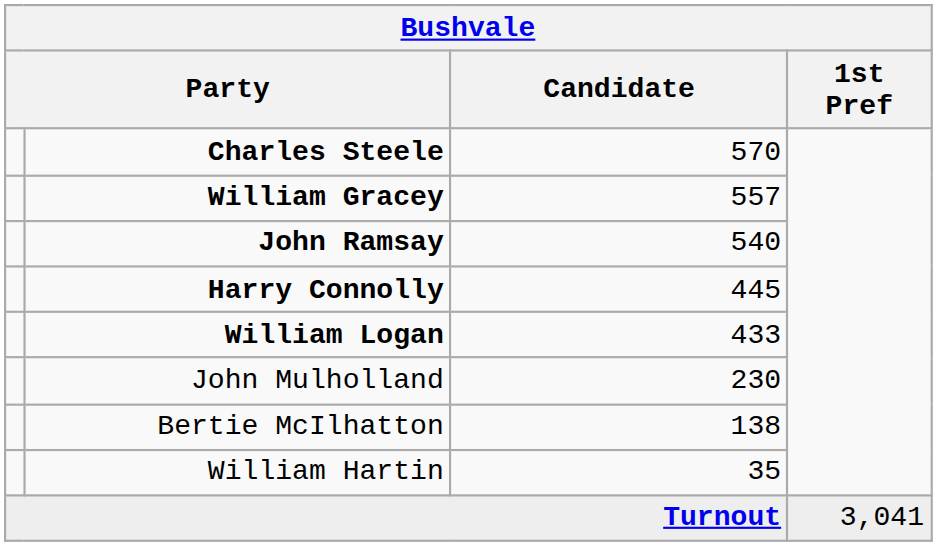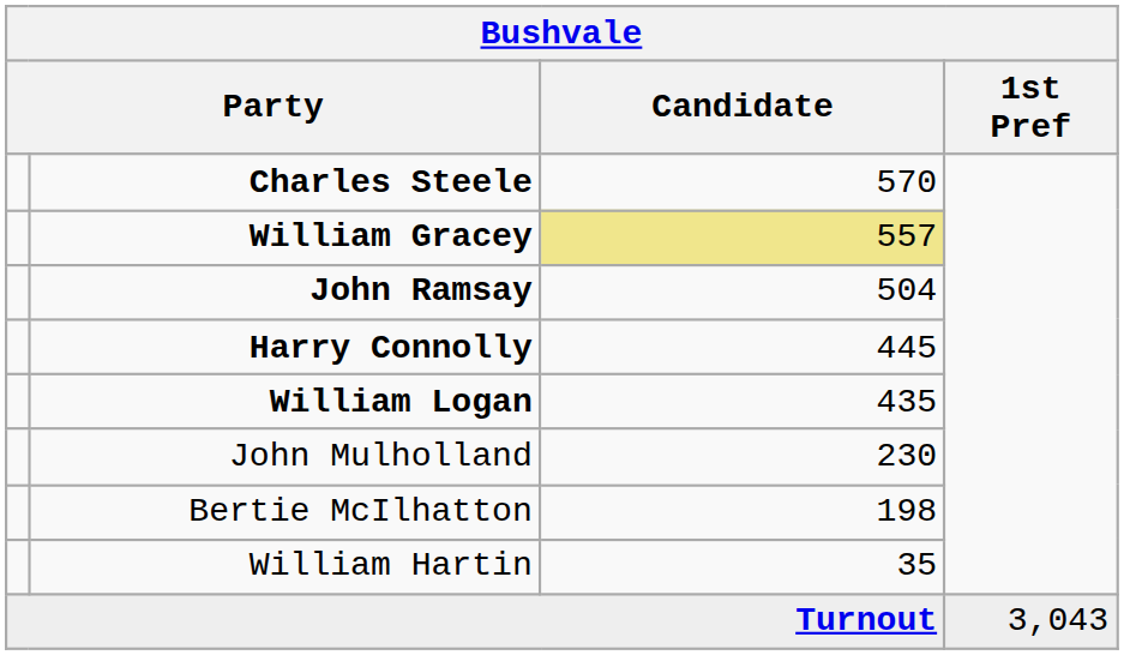William Gracey | Candidate: no background -> khaki background
John Ramsay | Candidate: 540 -> 504
William Logan | Candidate: 433 -> 435
Bertie McIlhatton | Candidate: 138 -> 198
Turnout | 1st Pref: 3,041 -> 3,043
